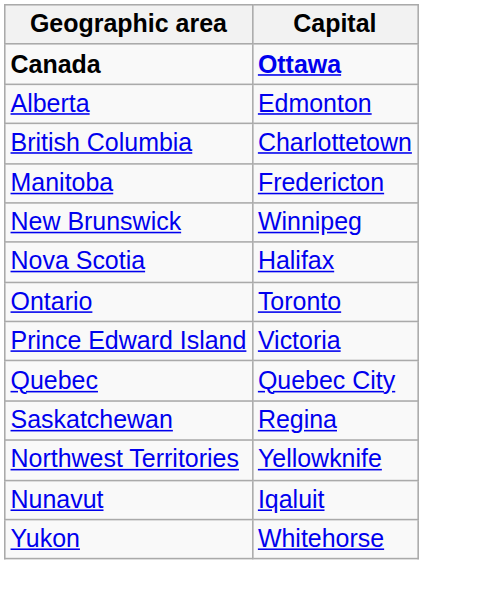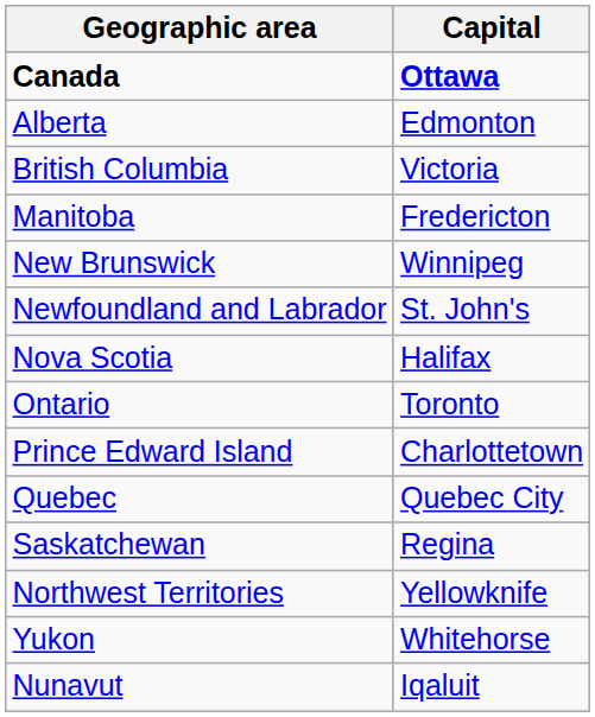British Columbia | Capital: Charlottetown -> Victoria
+ row: Newfoundland and Labrador | St. John's
Prince Edward Island | Capital: Victoria -> Charlottetown
rows swapped: Nunavut <-> Yukon
